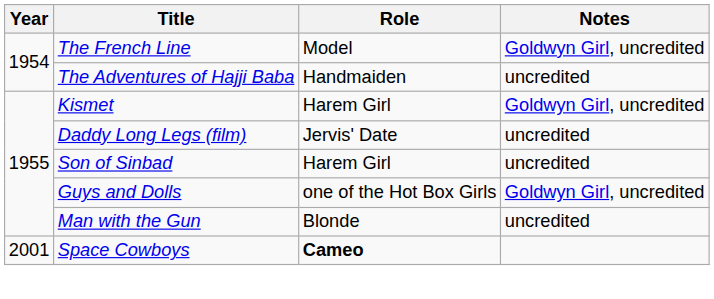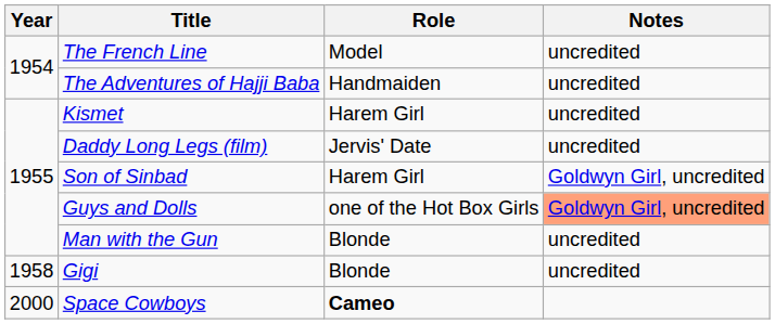The French Line | Notes: Goldwyn Girl, uncredited -> uncredited
Kismet | Notes: Goldwyn Girl, uncredited -> uncredited
Son of Sinbad | Notes: uncredited -> Goldwyn Girl, uncredited
Guys and Dolls | Notes: no background -> lightsalmon background
+ row: 1958 | Gigi | Blonde | uncredited
Space Cowboys | Year: 2001 -> 2000
